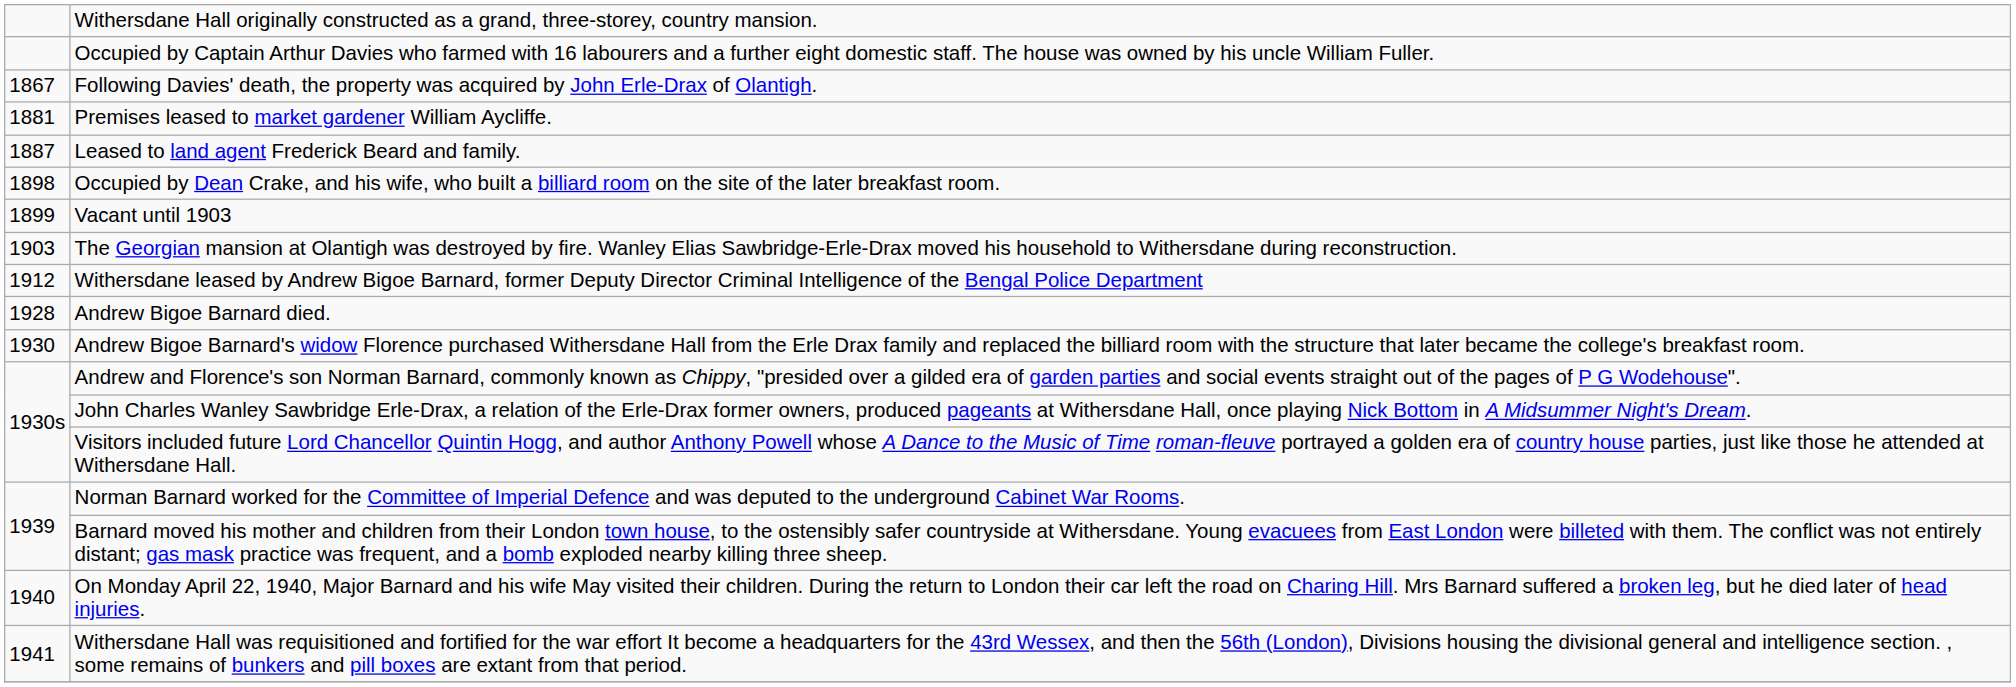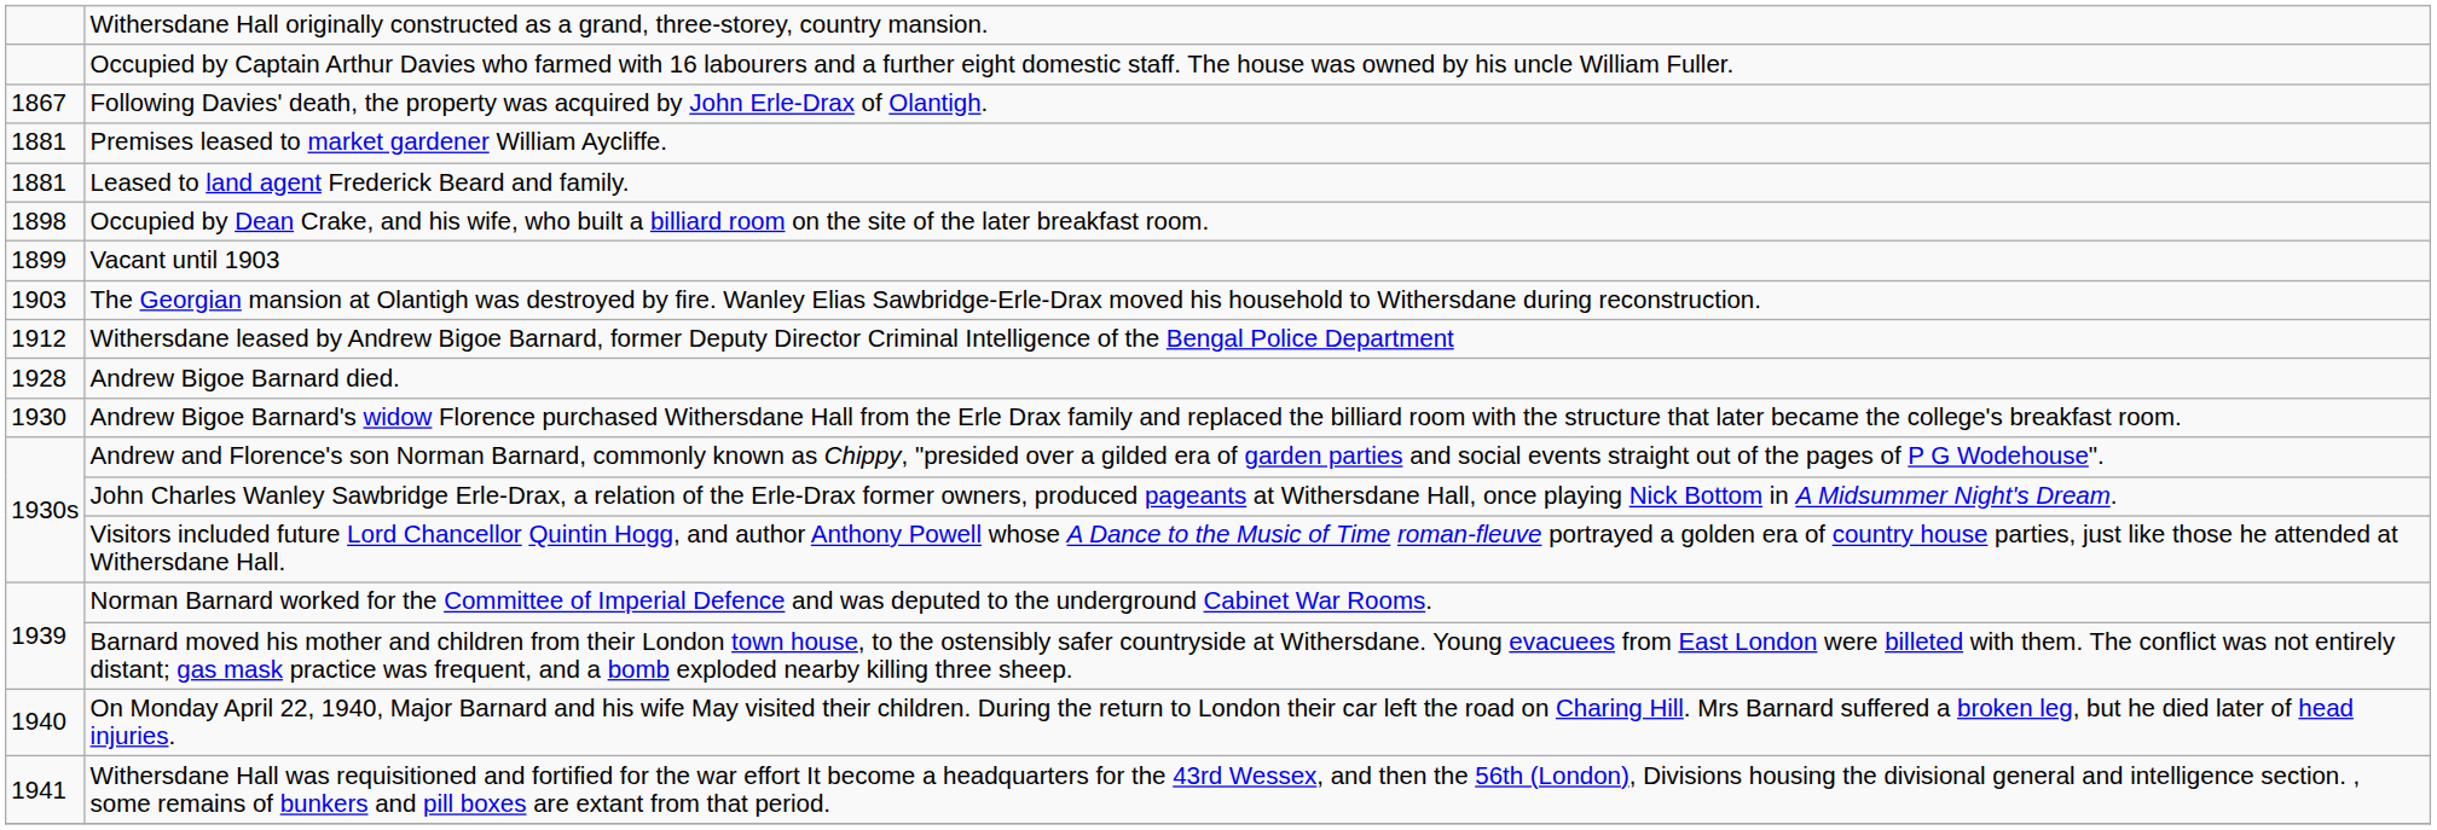Leased to land agent Frederick Beard and family. | column 1: 1887 -> 1881
